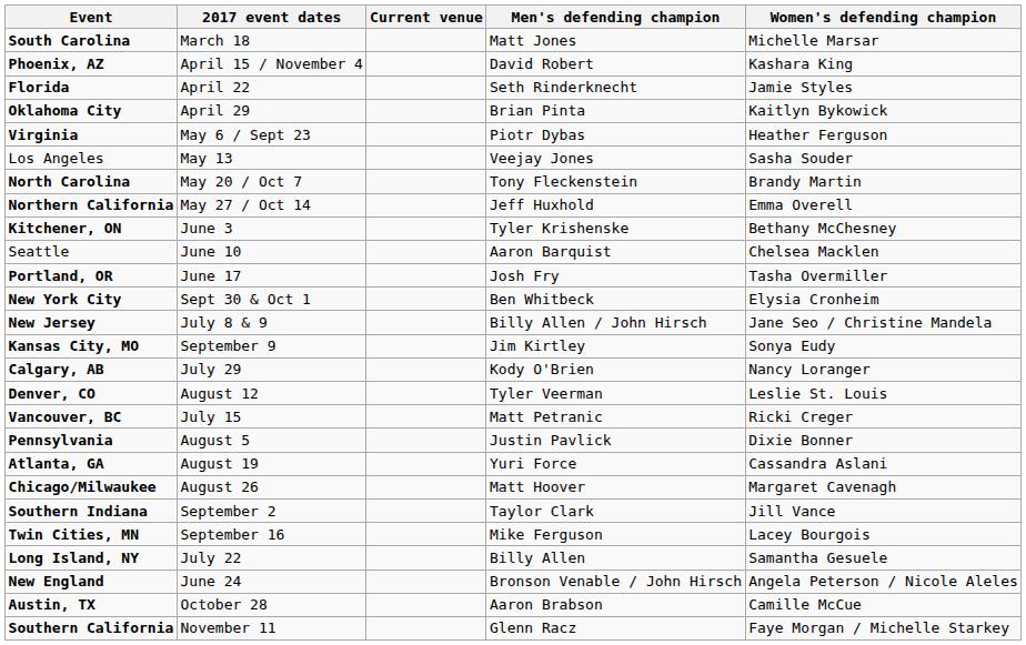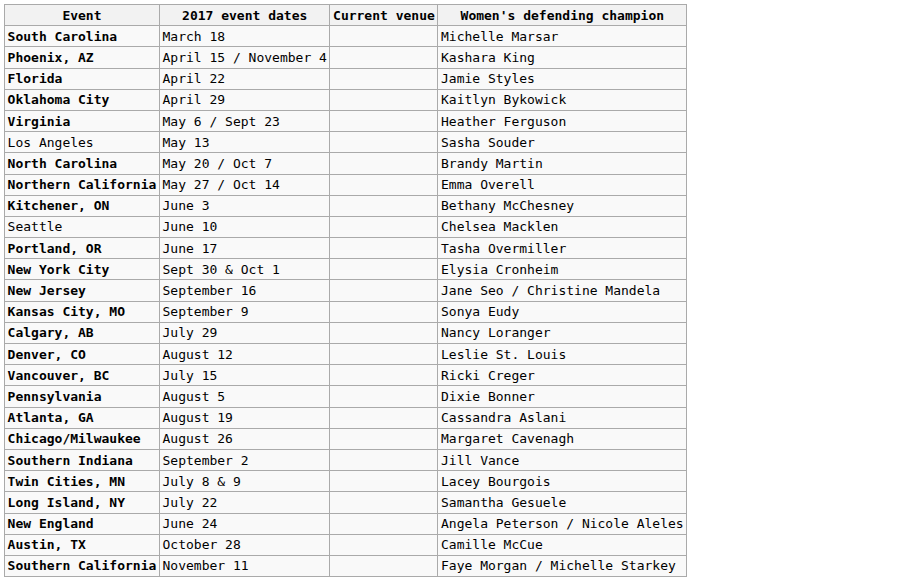- column: Men's defending champion | Matt Jones | David Robert | Seth Rinderknecht | Brian Pinta | Piotr Dybas | Veejay Jones | Tony Fleckenstein | Jeff Huxhold | Tyler Krishenske | Aaron Barquist | Josh Fry | Ben Whitbeck | Billy Allen / John Hirsch | Jim Kirtley | Kody O'Brien | Tyler Veerman | Matt Petranic | Justin Pavlick | Yuri Force | Matt Hoover | Taylor Clark | Mike Ferguson | Billy Allen | Bronson Venable / John Hirsch | Aaron Brabson | Glenn Racz
New Jersey | 2017 event dates: July 8 & 9 -> September 16
Twin Cities, MN | 2017 event dates: September 16 -> July 8 & 9
